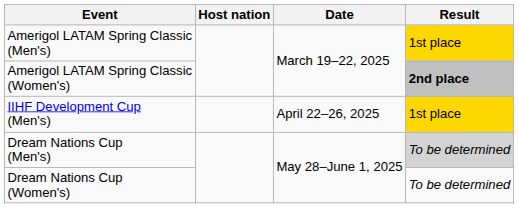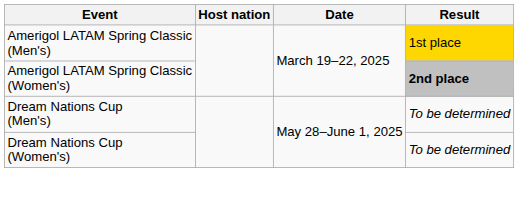- row: IIHF Development Cup (Men's) | April 22–26, 2025 | 1st place
Dream Nations Cup (Men's) | Result: lightgrey background -> no background
